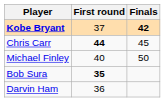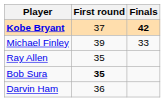- row: Chris Carr | 44 | 45
Michael Finley | First round: 40 -> 39
Michael Finley | Finals: 50 -> 33
+ row: Ray Allen | 35
